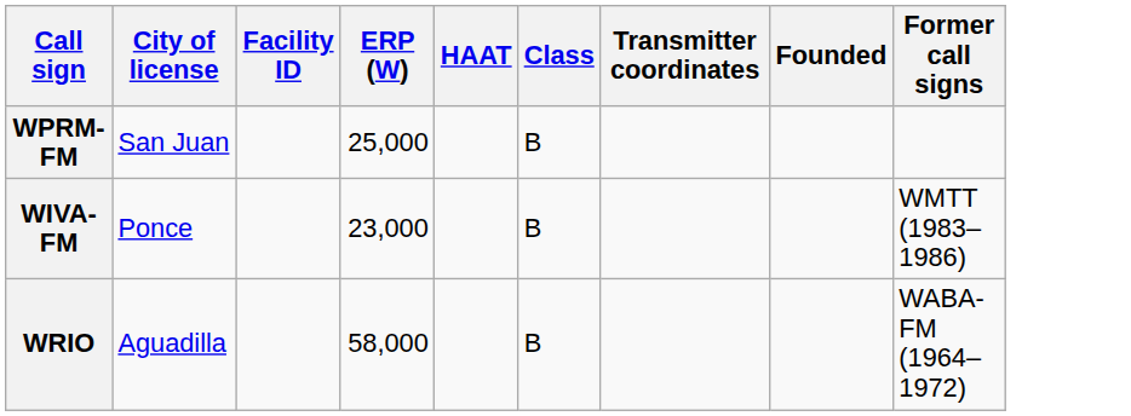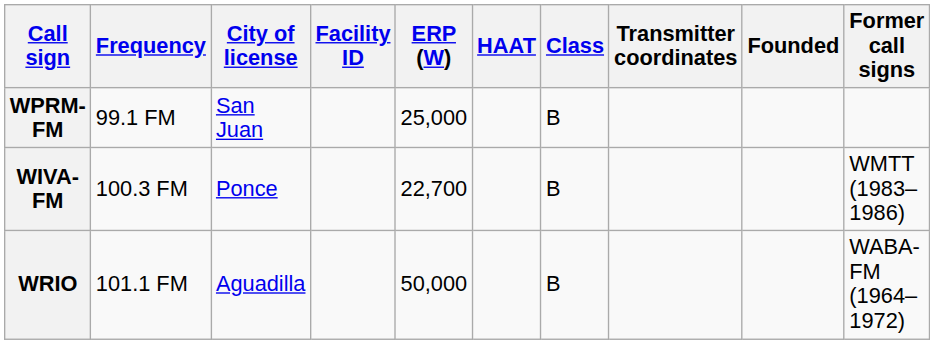+ column: Frequency | 99.1 FM | 100.3 FM | 101.1 FM
WIVA-FM | ERP (W): 23,000 -> 22,700
WRIO | ERP (W): 58,000 -> 50,000
